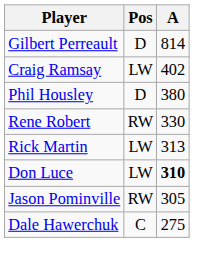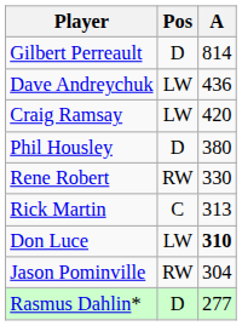+ row: Dave Andreychuk | LW | 436
Craig Ramsay | A: 402 -> 420
Rick Martin | Pos: LW -> C
Jason Pominville | A: 305 -> 304
+ row: Rasmus Dahlin* | D | 277
- row: Dale Hawerchuk | C | 275
